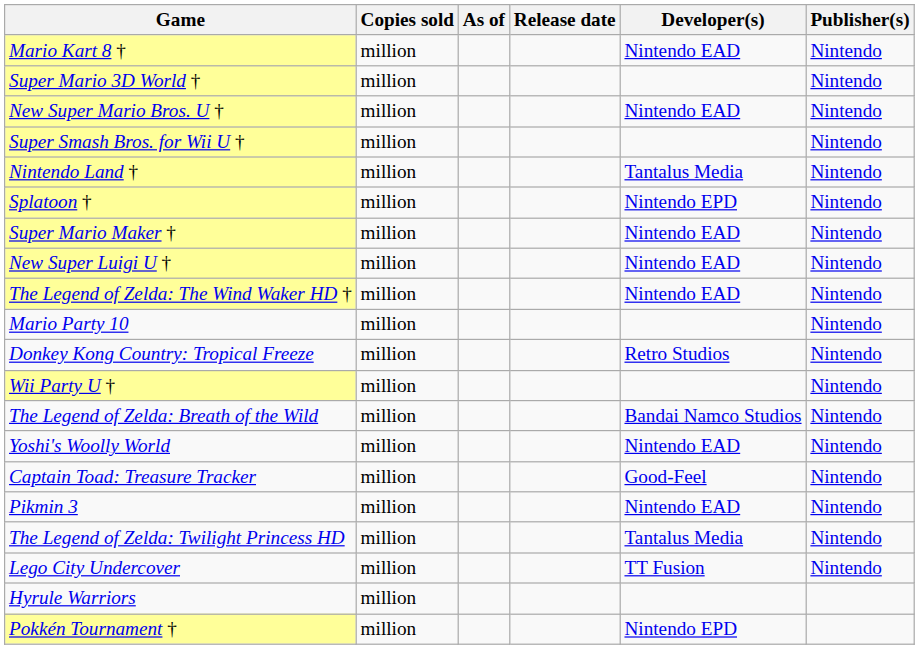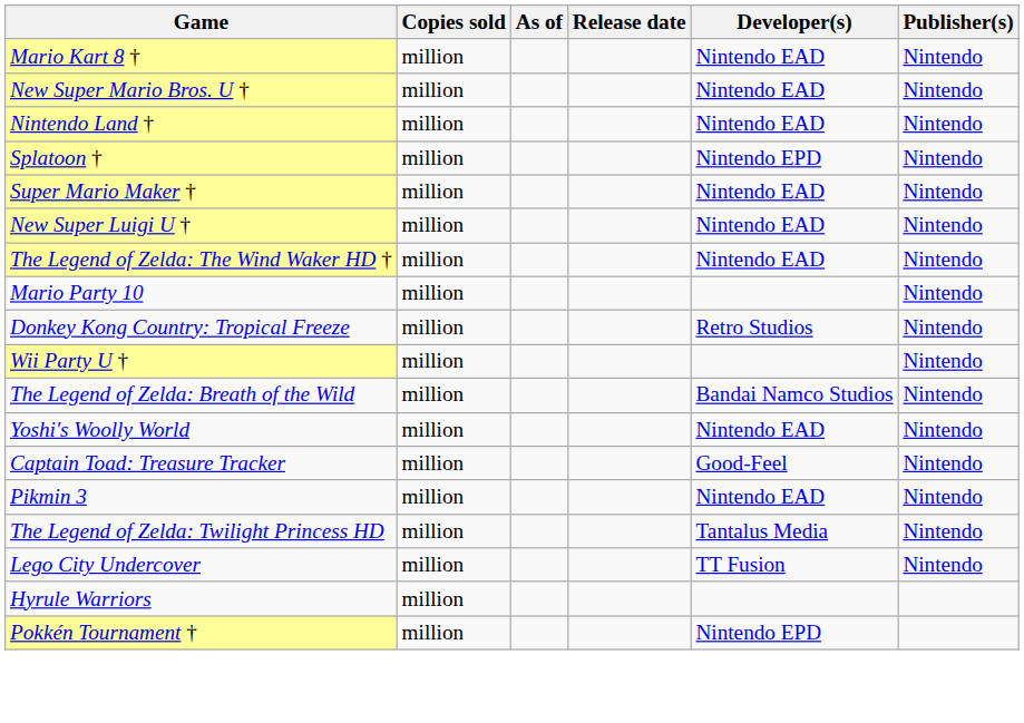- row: Super Mario 3D World † | million | Nintendo
- row: Super Smash Bros. for Wii U † | million | Nintendo
Nintendo Land † | Developer(s): Tantalus Media -> Nintendo EAD
